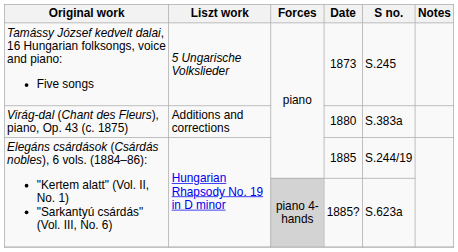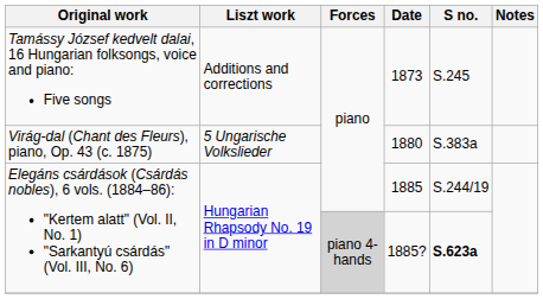1873 | Liszt work: 5 Ungarische Volkslieder -> Additions and corrections
1880 | Liszt work: Additions and corrections -> 5 Ungarische Volkslieder
1885? | S no.: normal -> bold
